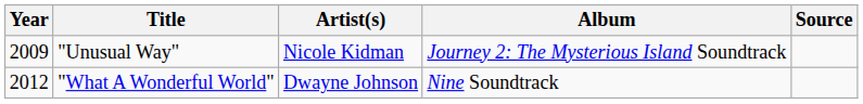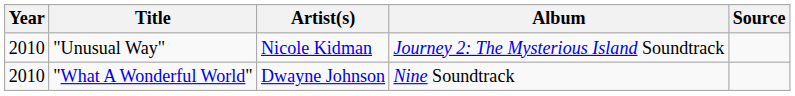"Unusual Way" | Year: 2009 -> 2010
"What A Wonderful World" | Year: 2012 -> 2010
